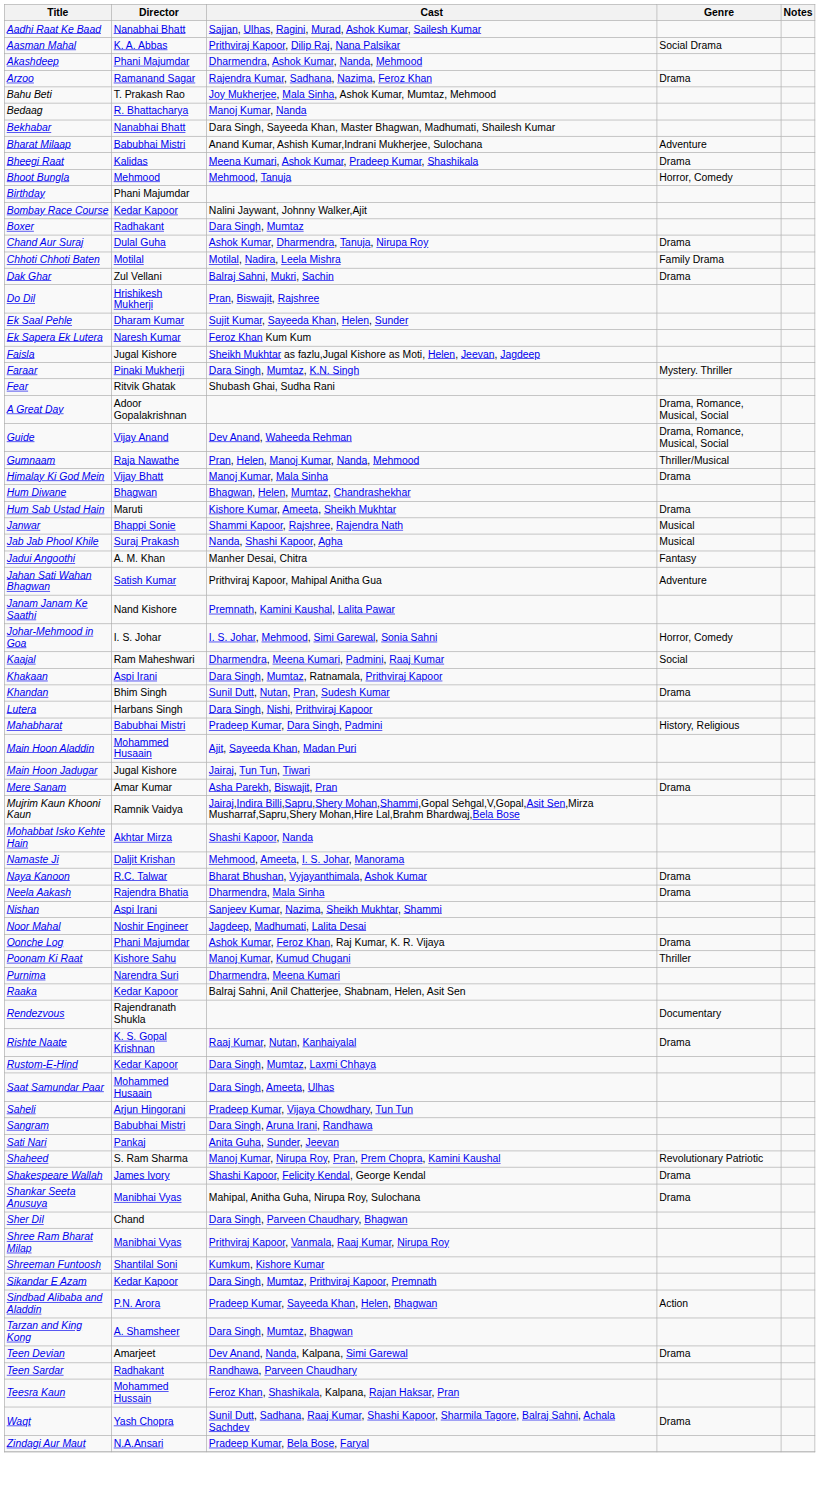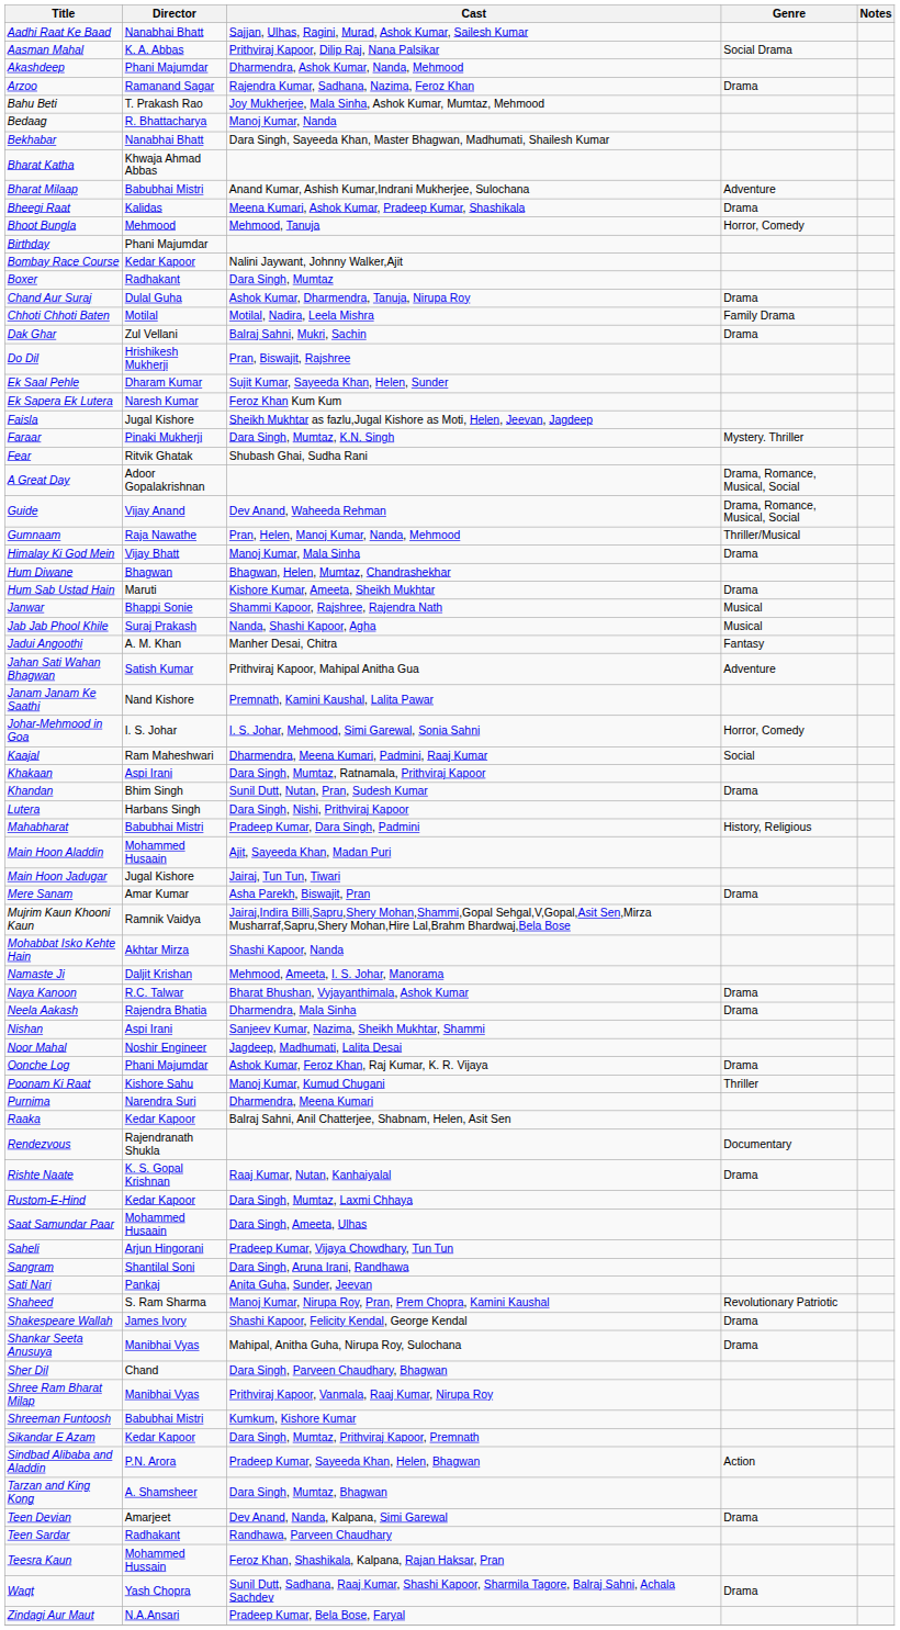+ row: Bharat Katha | Khwaja Ahmad Abbas
Sangram | Director: Babubhai Mistri -> Shantilal Soni
Shreeman Funtoosh | Director: Shantilal Soni -> Babubhai Mistri
